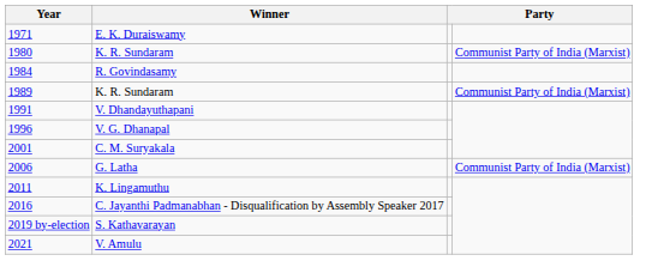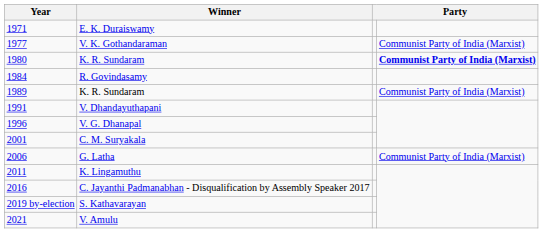+ row: 1977 | V. K. Gothandaraman | Communist Party of India (Marxist)
1980 / K. R. Sundaram | column 4: normal -> bold
